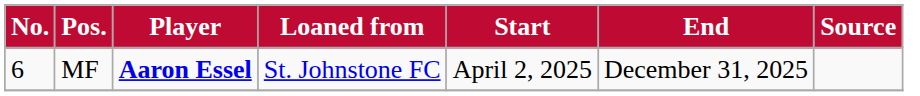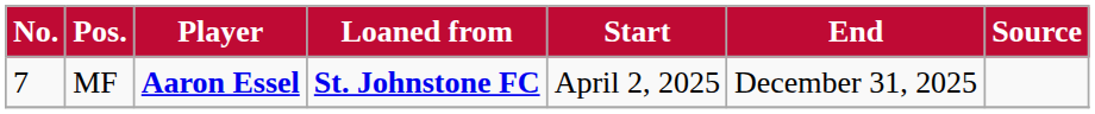MF | No.: 6 -> 7
MF | Loaned from: normal -> bold
